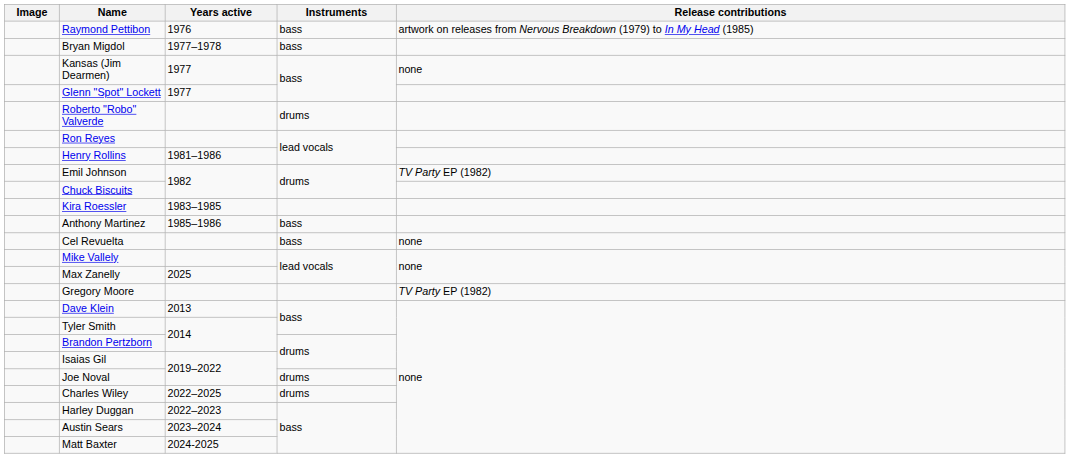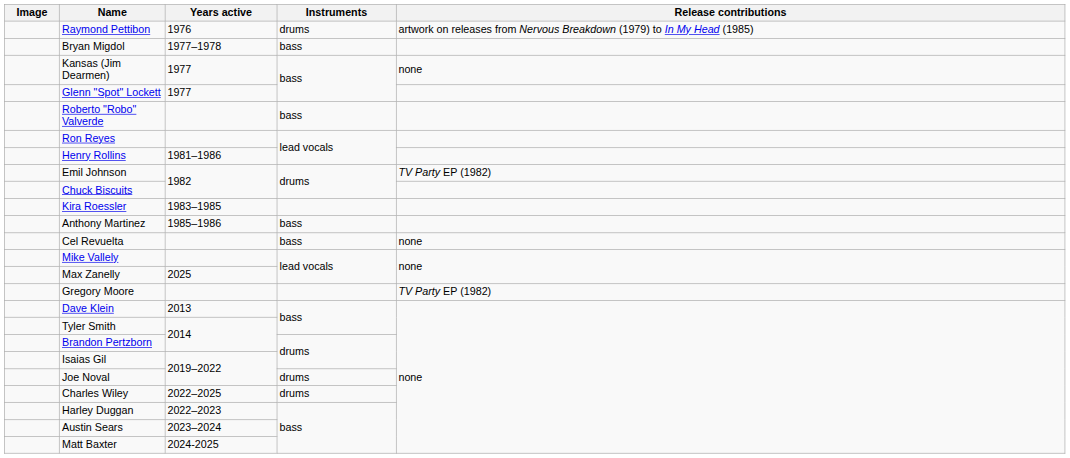Raymond Pettibon | Instruments: bass -> drums
Roberto "Robo" Valverde | Instruments: drums -> bass
